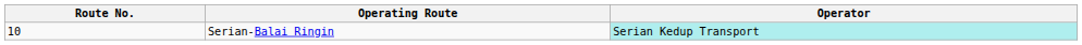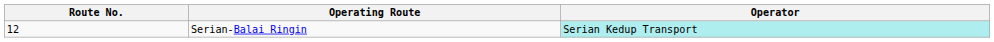Serian-Balai Ringin | Route No.: 10 -> 12
